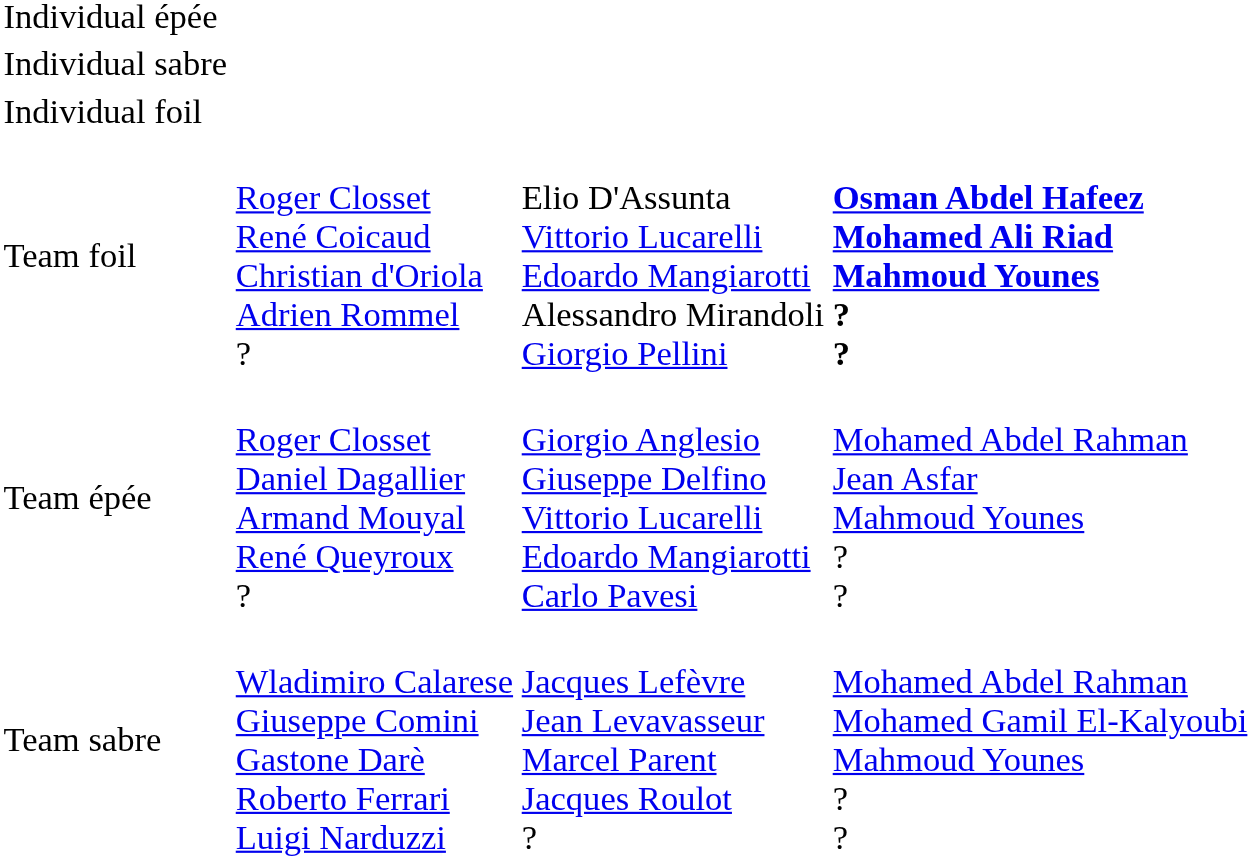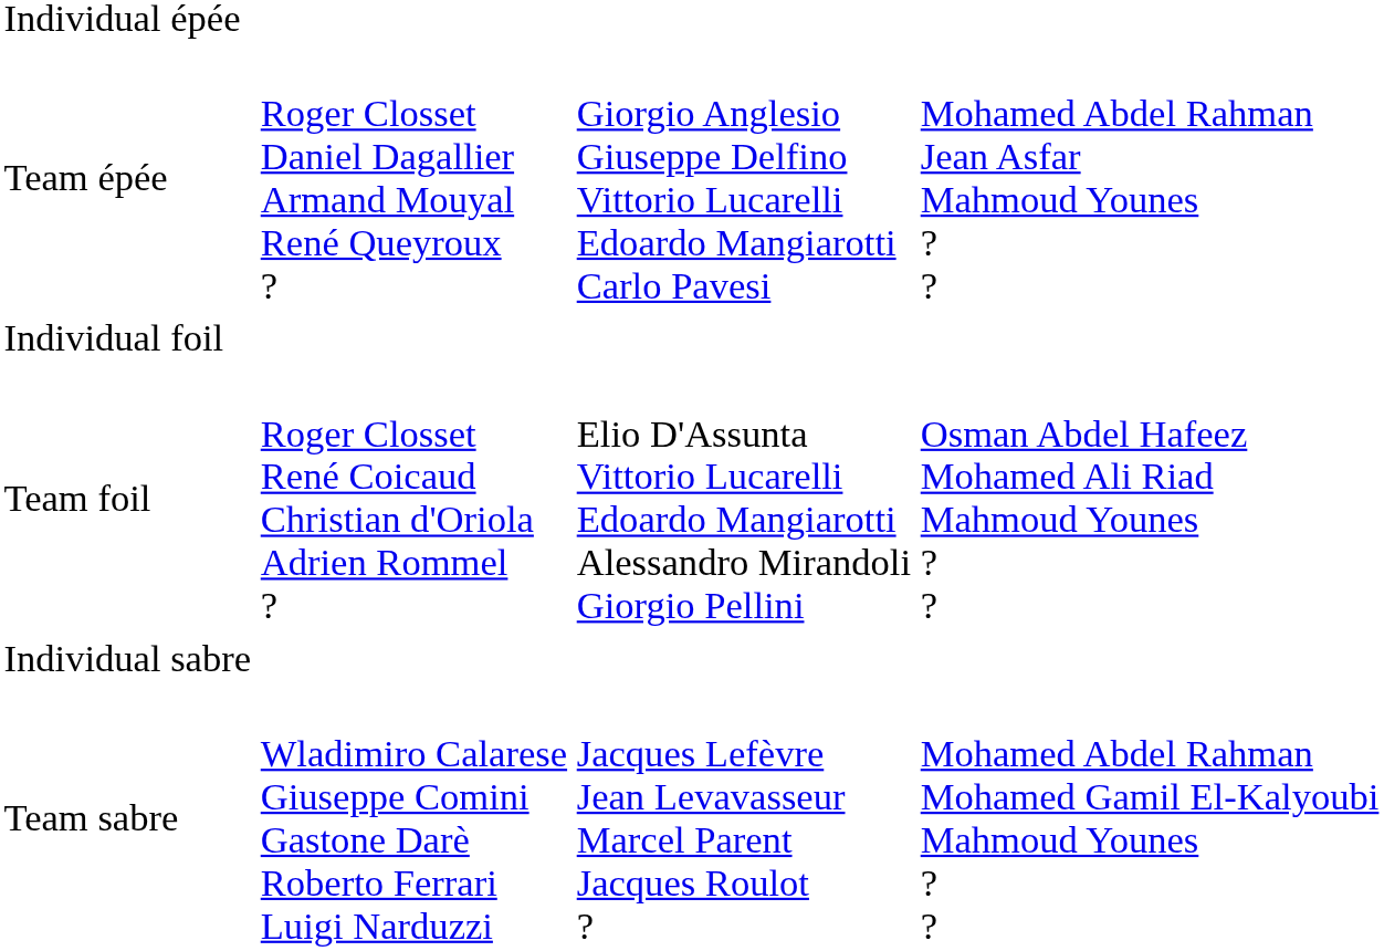rows swapped: Team épée <-> Individual sabre
Team foil | column 4: bold -> normal
